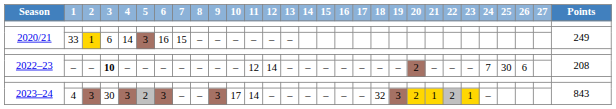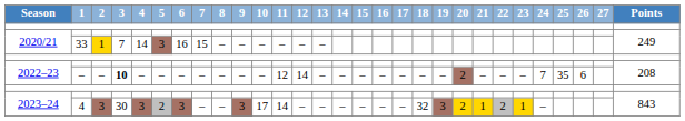2020/21 / 33 | 3: 6 -> 7
2022–23 / – | 25: 30 -> 35
